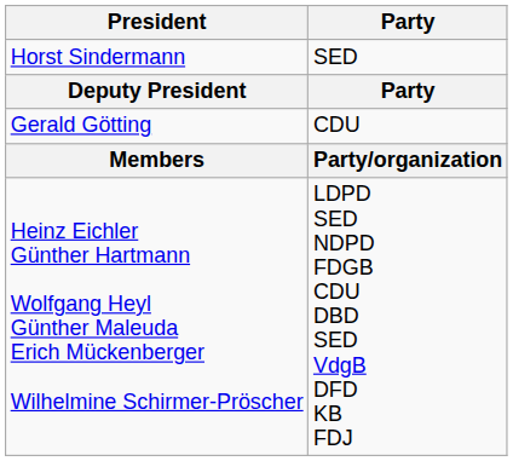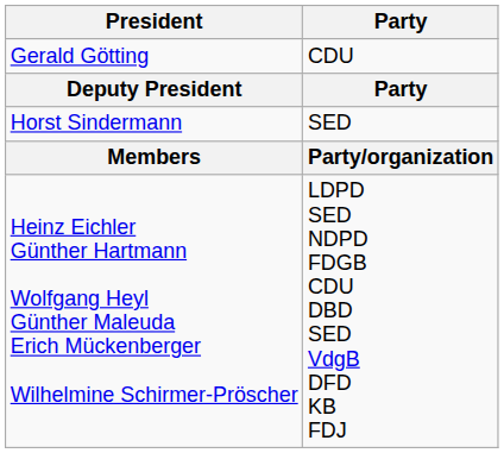rows swapped: Horst Sindermann <-> Gerald Götting
